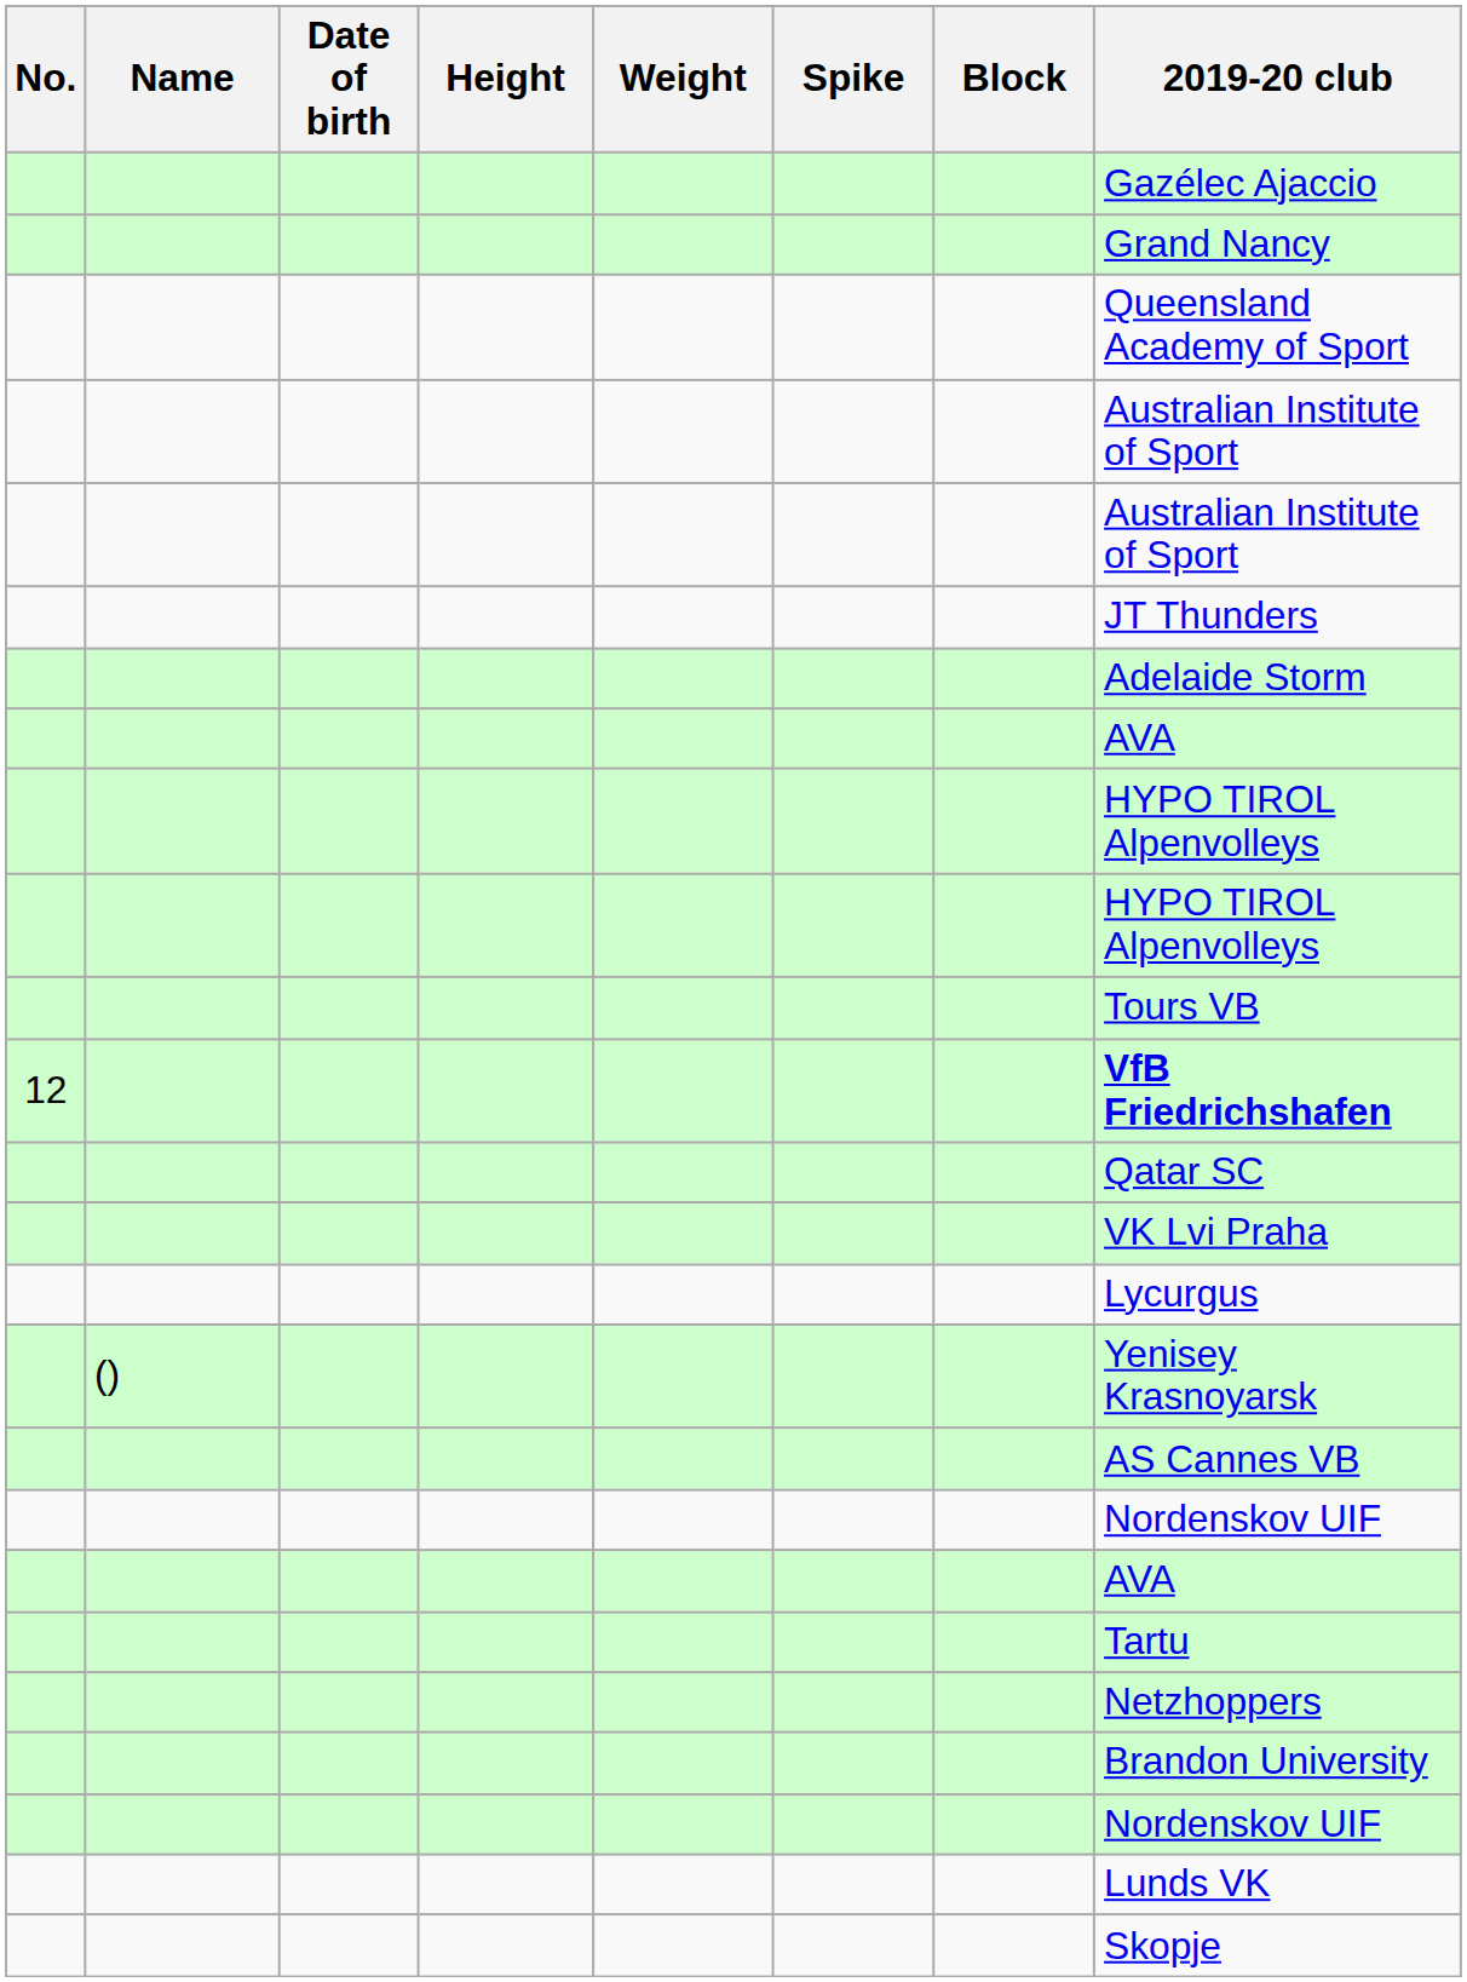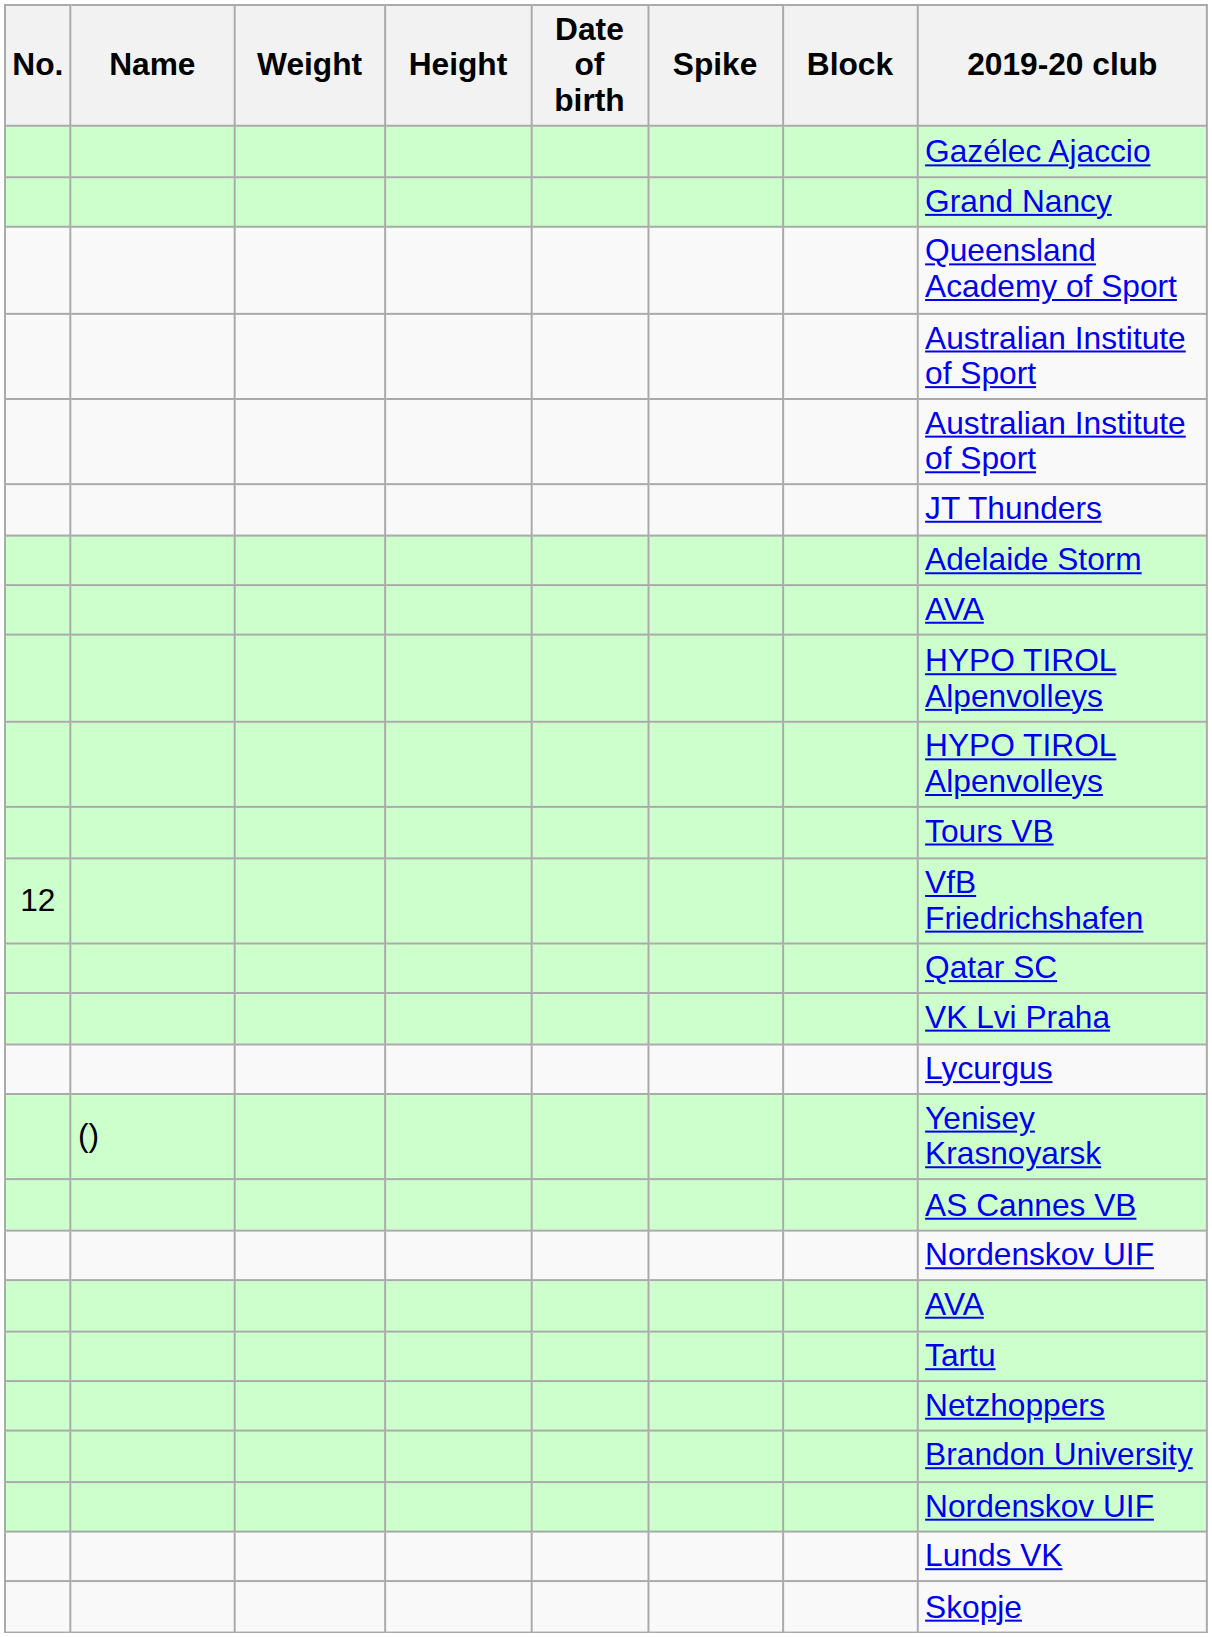columns swapped: Date of birth <-> Weight
12 | 2019-20 club: bold -> normal
